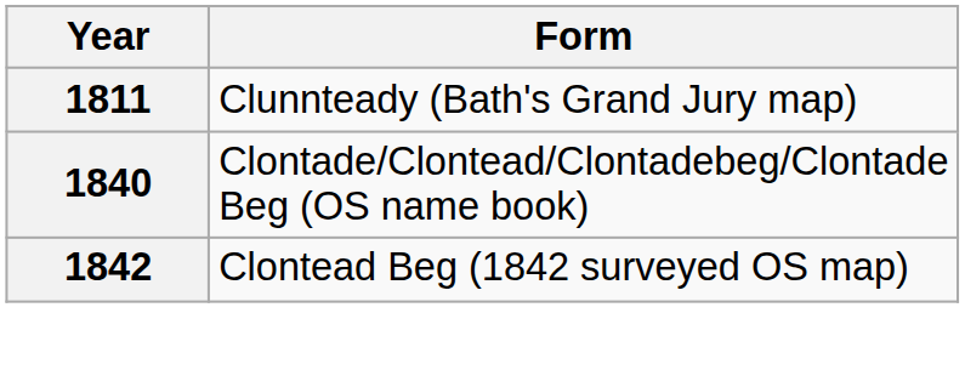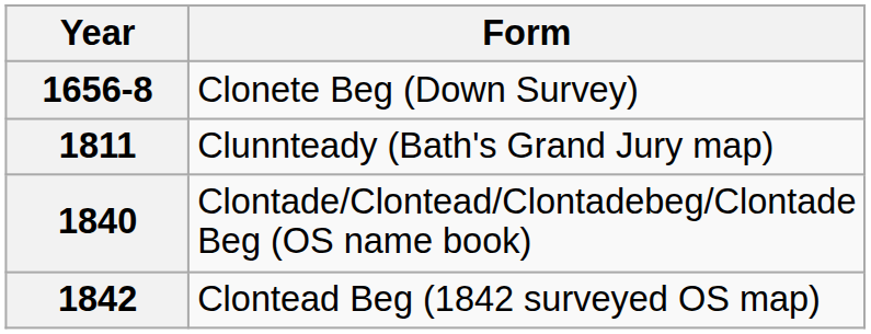+ row: 1656-8 | Clonete Beg (Down Survey)
